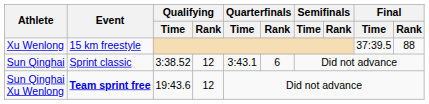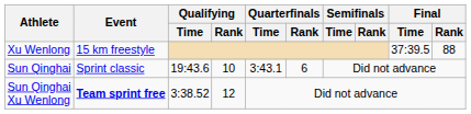Sun Qinghai | Qualifying / Time: 3:38.52 -> 19:43.6
Sun Qinghai | Qualifying / Rank: 12 -> 10
Sun Qinghai Xu Wenlong | Qualifying / Time: 19:43.6 -> 3:38.52
